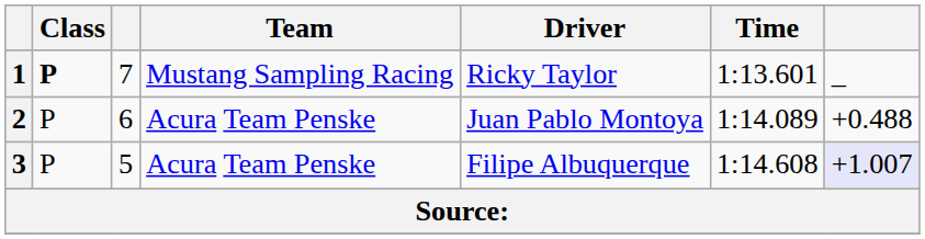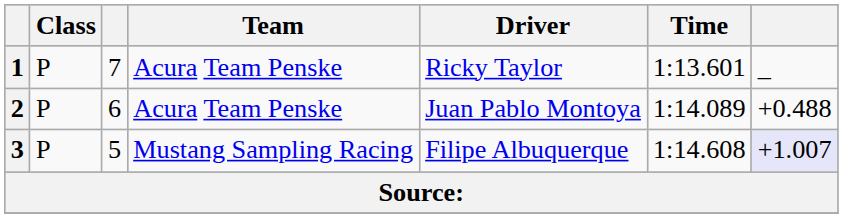1 | Class: bold -> normal
1 | Team: Mustang Sampling Racing -> Acura Team Penske
3 | Team: Acura Team Penske -> Mustang Sampling Racing
